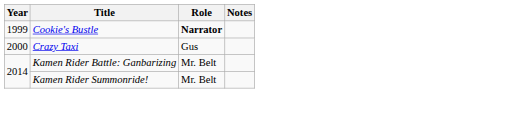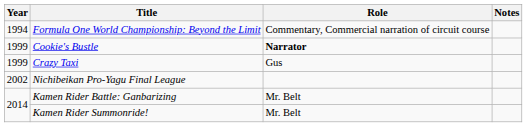+ row: 1994 | Formula One World Championship: Beyond the Limit | Commentary, Commercial narration of circuit course
Crazy Taxi | Year: 2000 -> 1999
+ row: 2002 | Nichibeikan Pro-Yagu Final League
